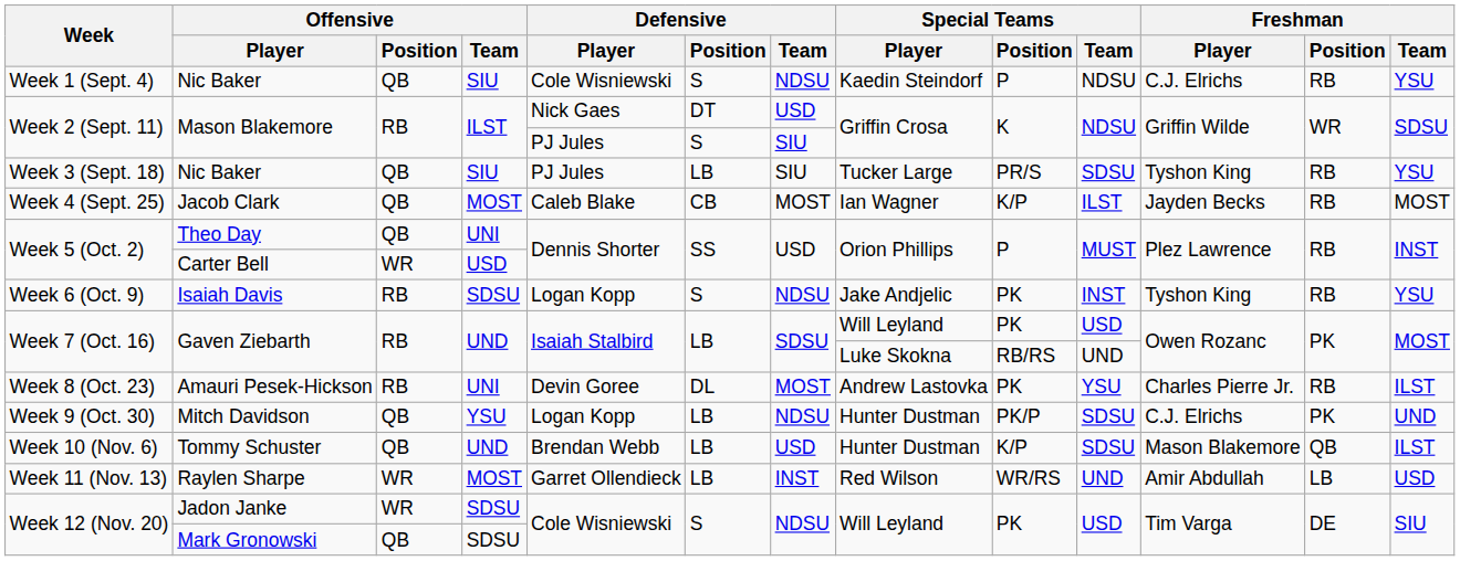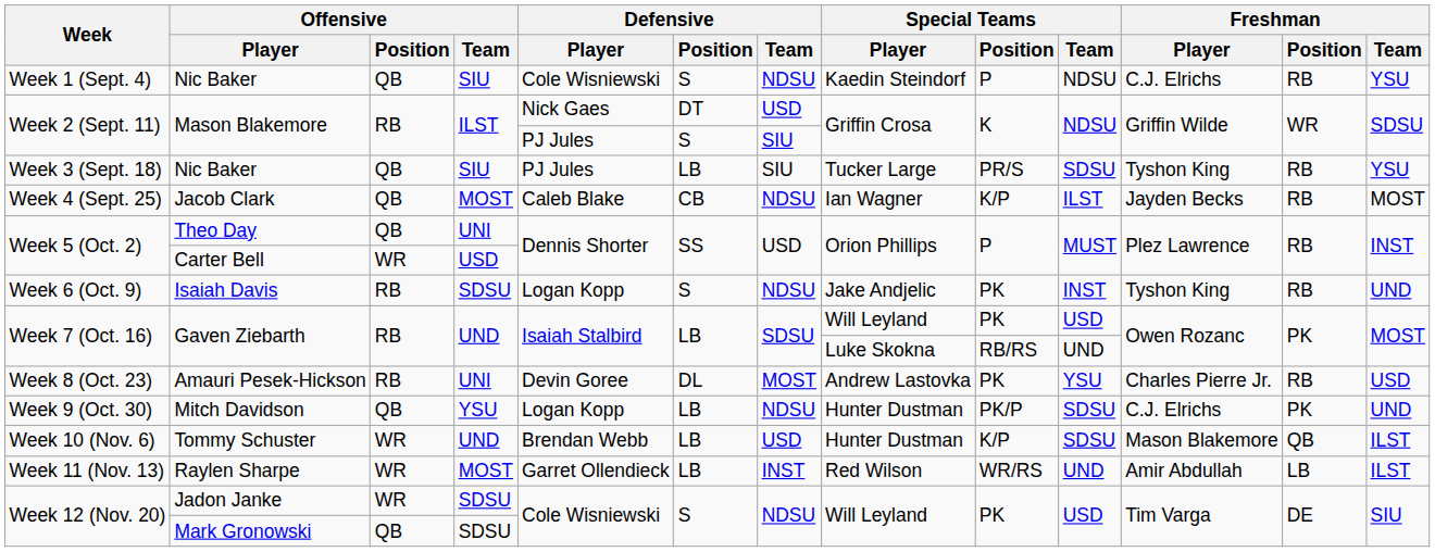Jacob Clark | Defensive / Team: MOST -> NDSU
Isaiah Davis | Freshman / Team: YSU -> UND
Amauri Pesek-Hickson | Freshman / Team: ILST -> USD
Tommy Schuster | Offensive / Position: QB -> WR
Raylen Sharpe | Freshman / Team: USD -> ILST
